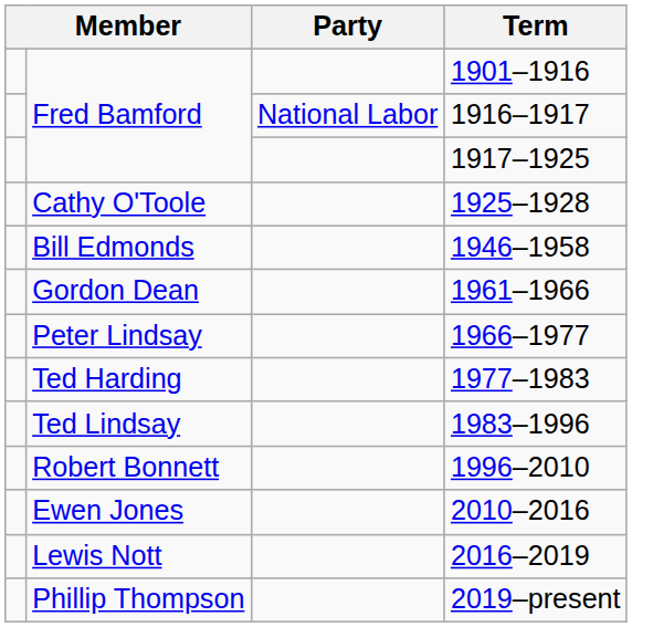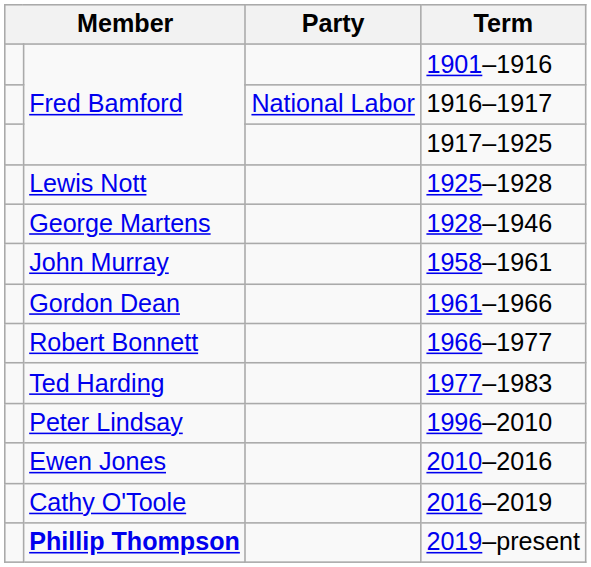1925–1928 | column 2: Cathy O'Toole -> Lewis Nott
+ row: George Martens | 1928–1946
- row: Bill Edmonds | 1946–1958
+ row: John Murray | 1958–1961
1966–1977 | column 2: Peter Lindsay -> Robert Bonnett
- row: Ted Lindsay | 1983–1996
1996–2010 | column 2: Robert Bonnett -> Peter Lindsay
2016–2019 | column 2: Lewis Nott -> Cathy O'Toole
2019–present | column 2: normal -> bold
